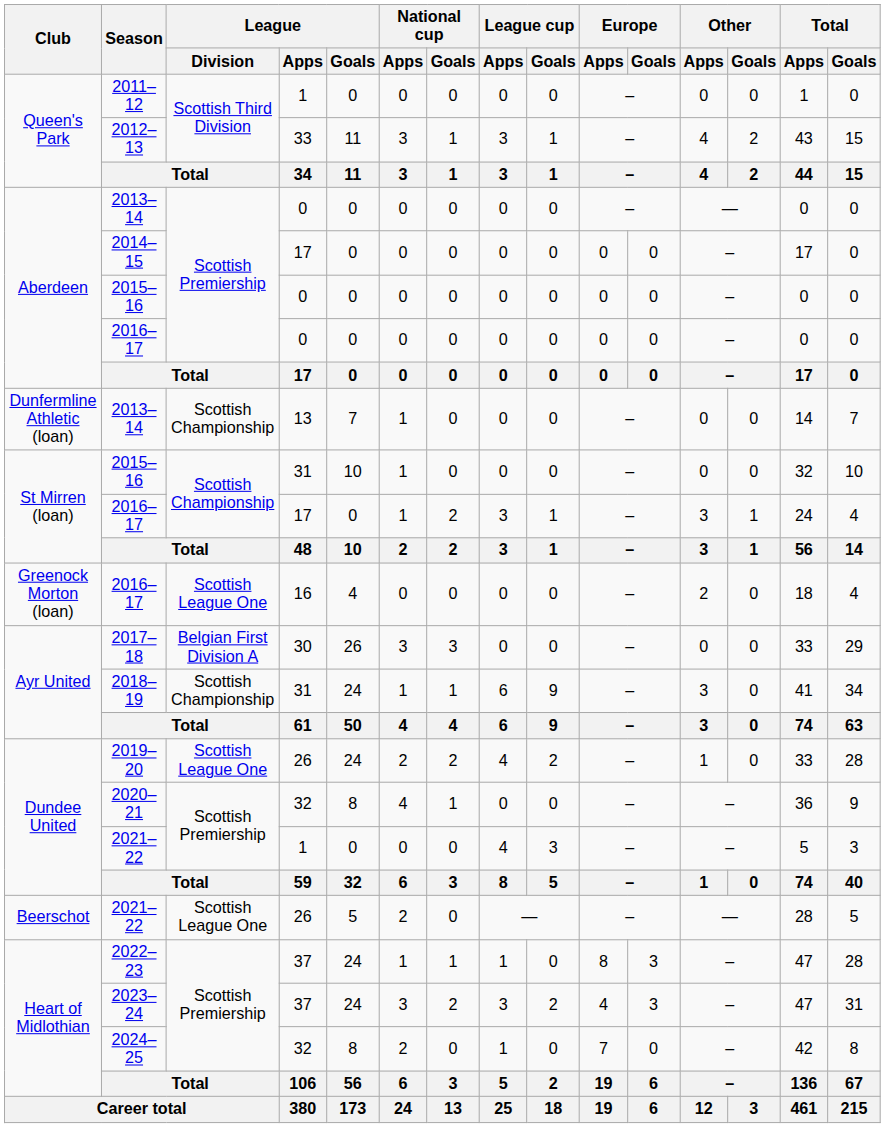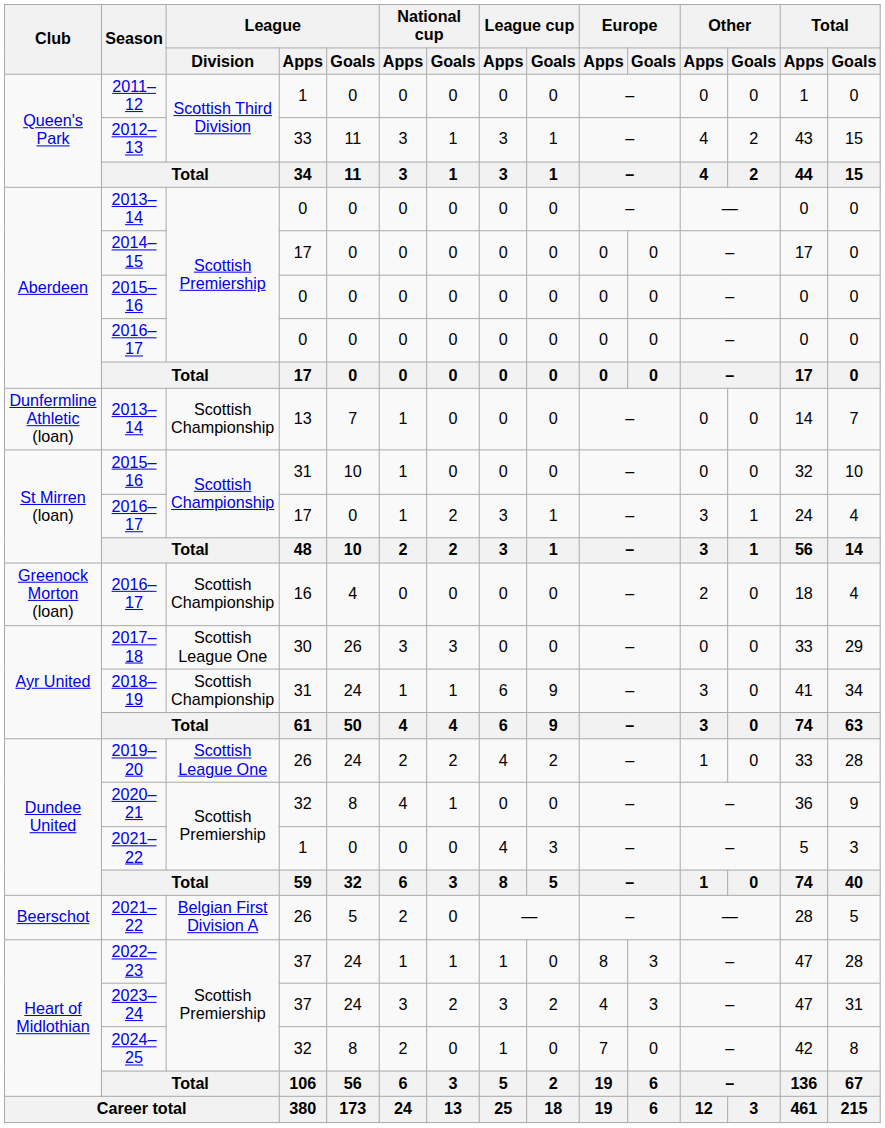2016–17 / 16 | League / Division: Scottish League One -> Scottish Championship
2017–18 | League / Division: Belgian First Division A -> Scottish League One
2021–22 / 26 | League / Division: Scottish League One -> Belgian First Division A
